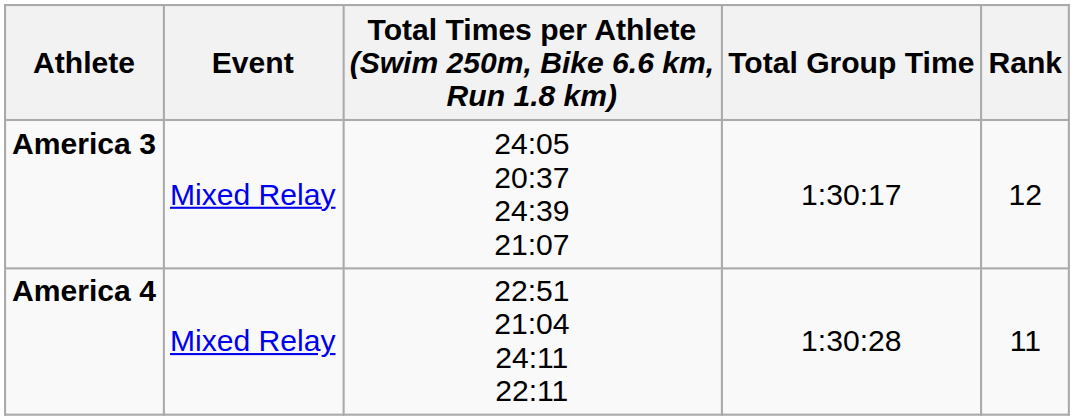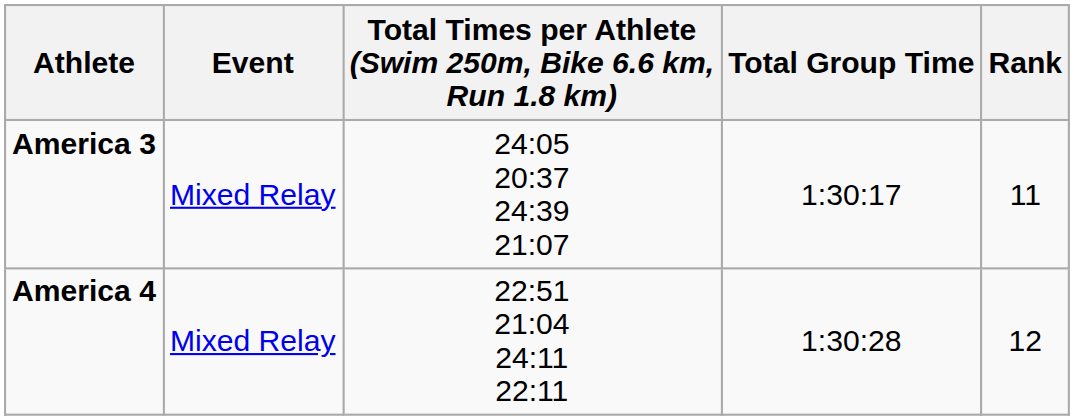America 3 | Rank: 12 -> 11
America 4 | Rank: 11 -> 12
